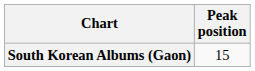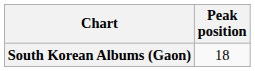South Korean Albums (Gaon) | Peak position: 15 -> 18
